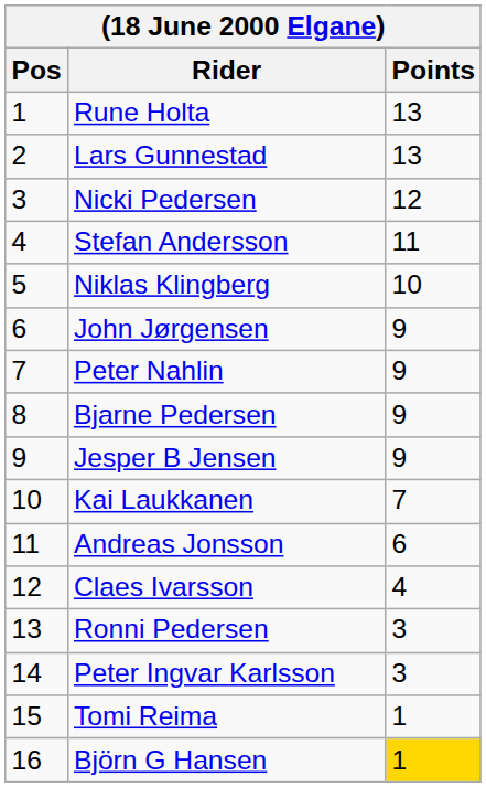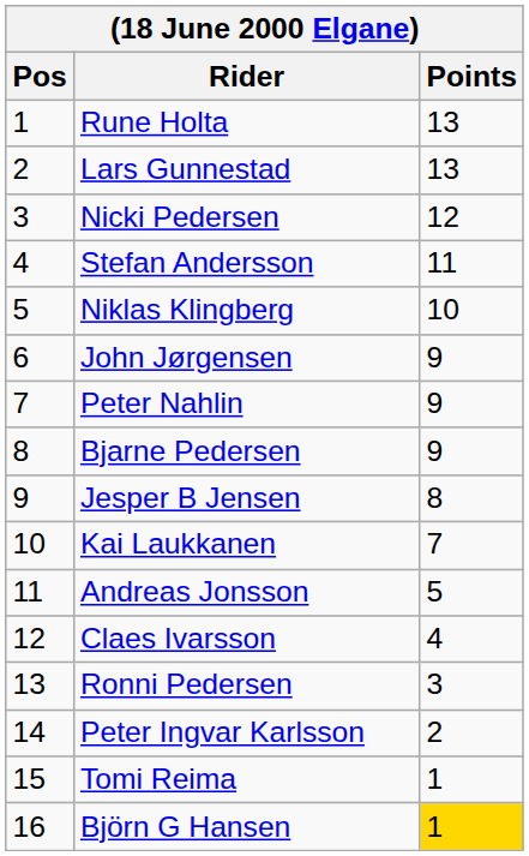Jesper B Jensen | Points: 9 -> 8
Andreas Jonsson | Points: 6 -> 5
Peter Ingvar Karlsson | Points: 3 -> 2
